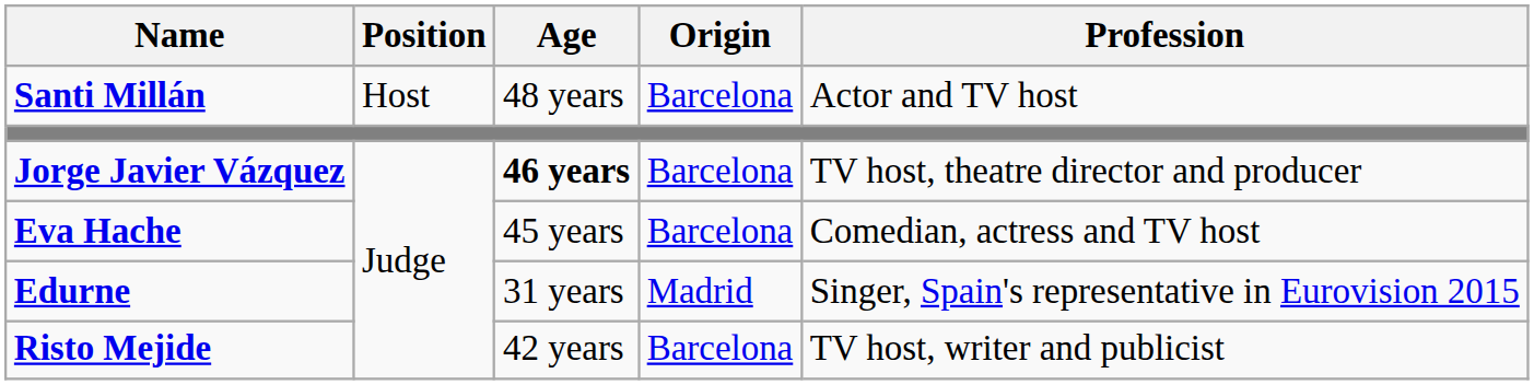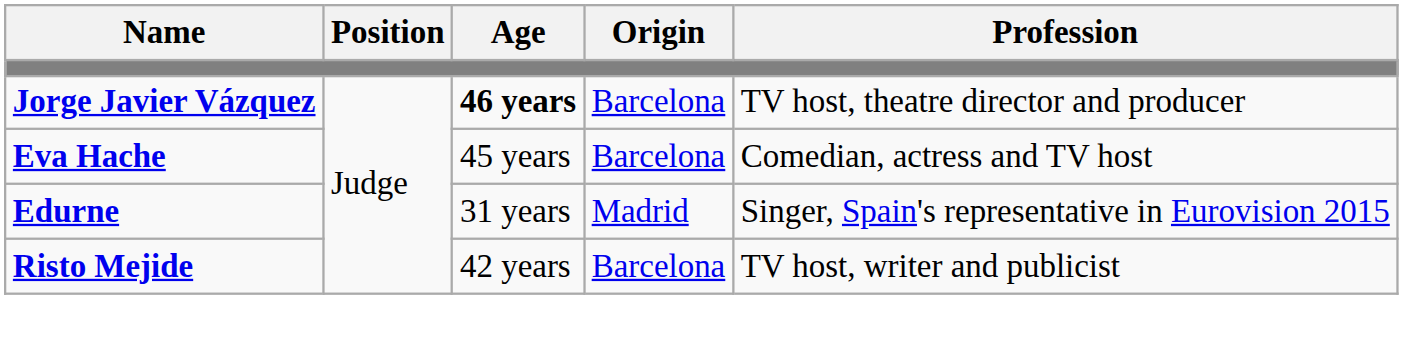- row: Santi Millán | Host | 48 years | Barcelona | Actor and TV host
